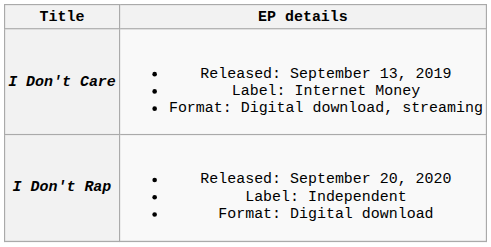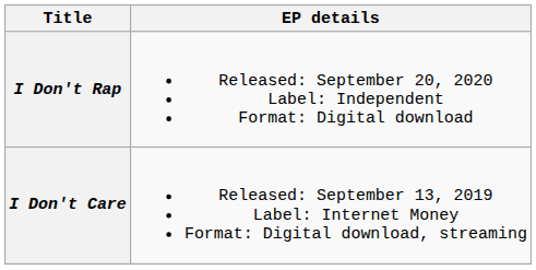rows swapped: I Don't Care <-> I Don't Rap
